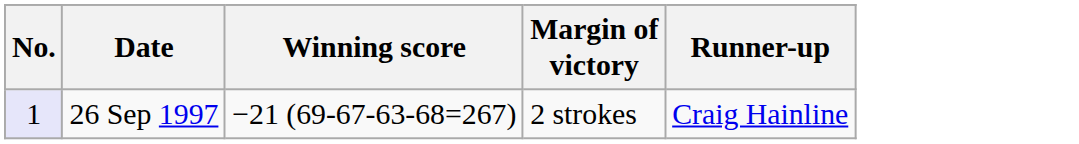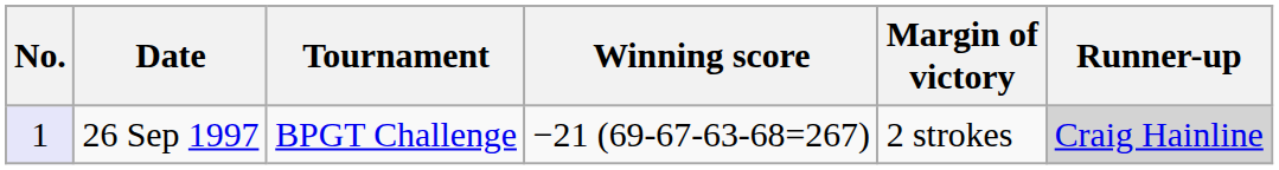+ column: Tournament | BPGT Challenge
26 Sep 1997 | Runner-up: no background -> lightgrey background
